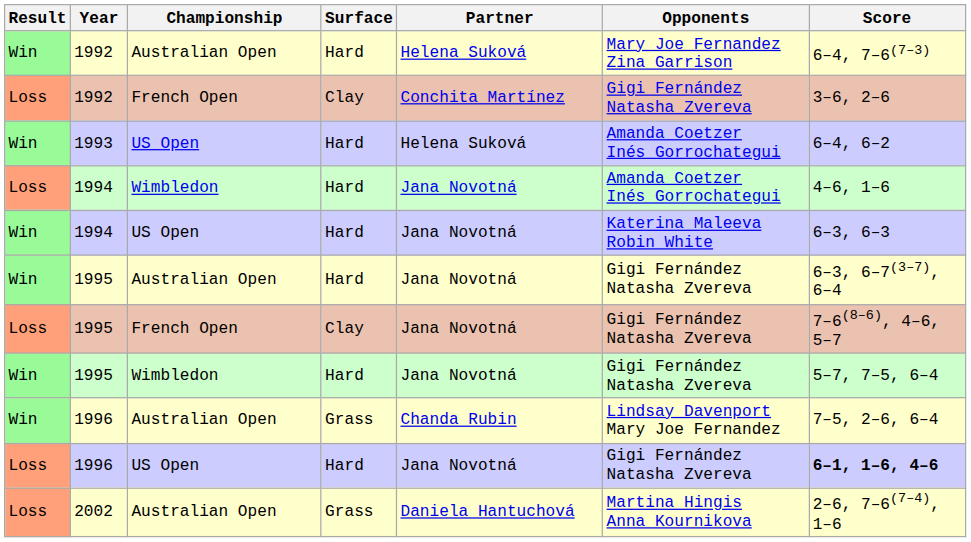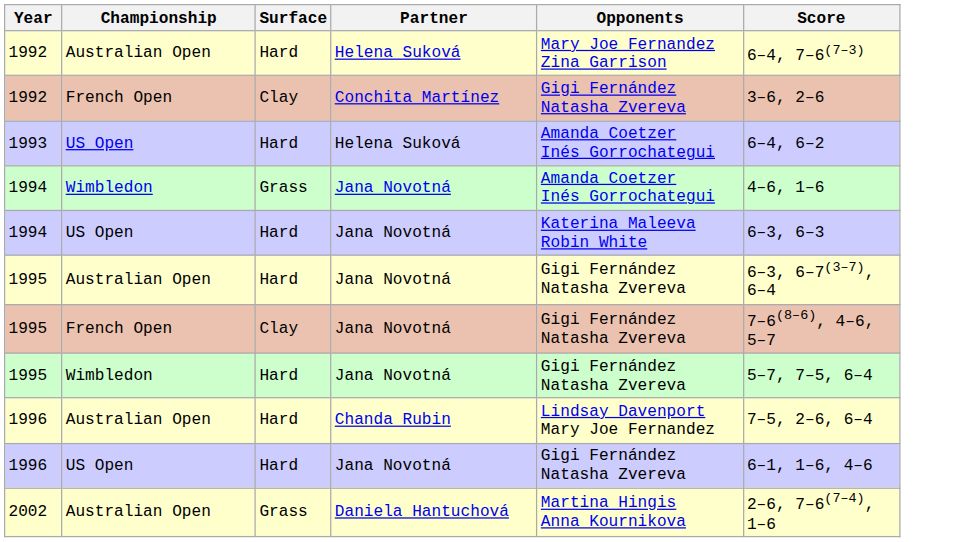- column: Result | Win | Loss | Win | Loss | Win | Win | Loss | Win | Win | Loss | Loss
1994 / Wimbledon | Surface: Hard -> Grass
1996 / Australian Open | Surface: Grass -> Hard
1996 / US Open | Score: bold -> normal
